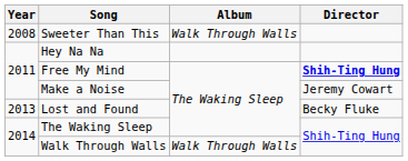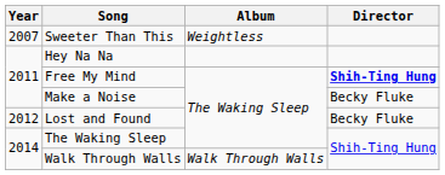Sweeter Than This | Year: 2008 -> 2007
Sweeter Than This | Album: Walk Through Walls -> Weightless
Make a Noise | Director: Jeremy Cowart -> Becky Fluke
Lost and Found | Year: 2013 -> 2012
